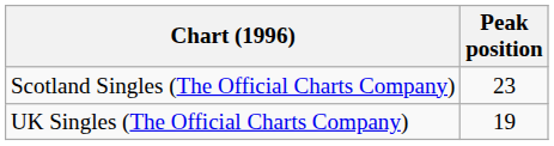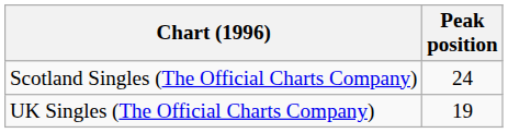Scotland Singles (The Official Charts Company) | Peak position: 23 -> 24
